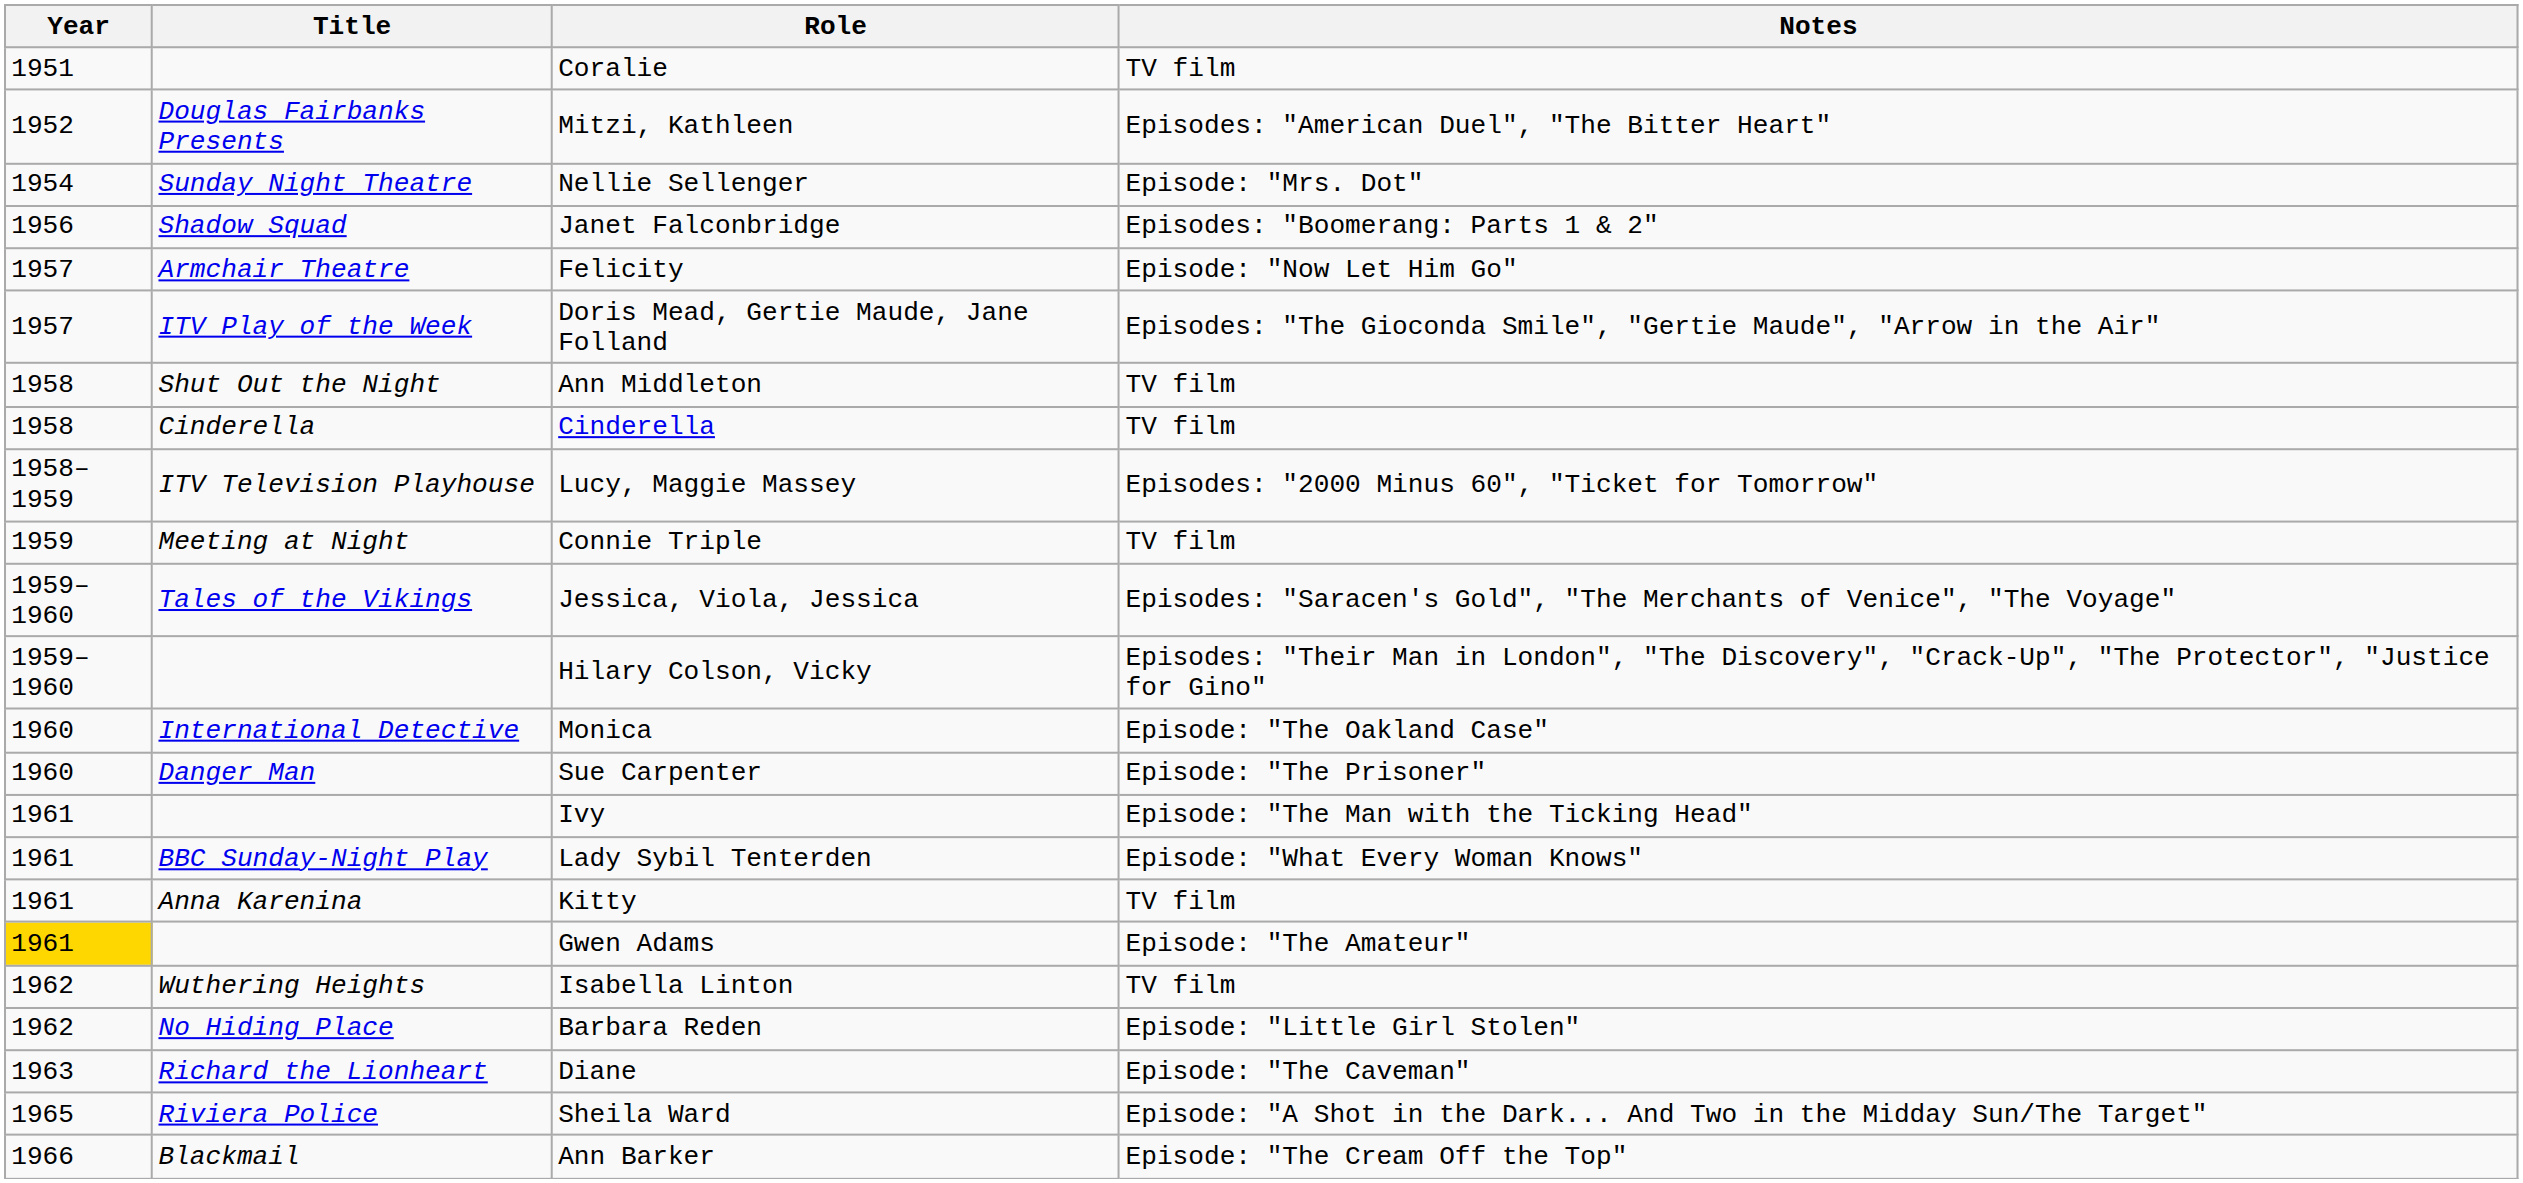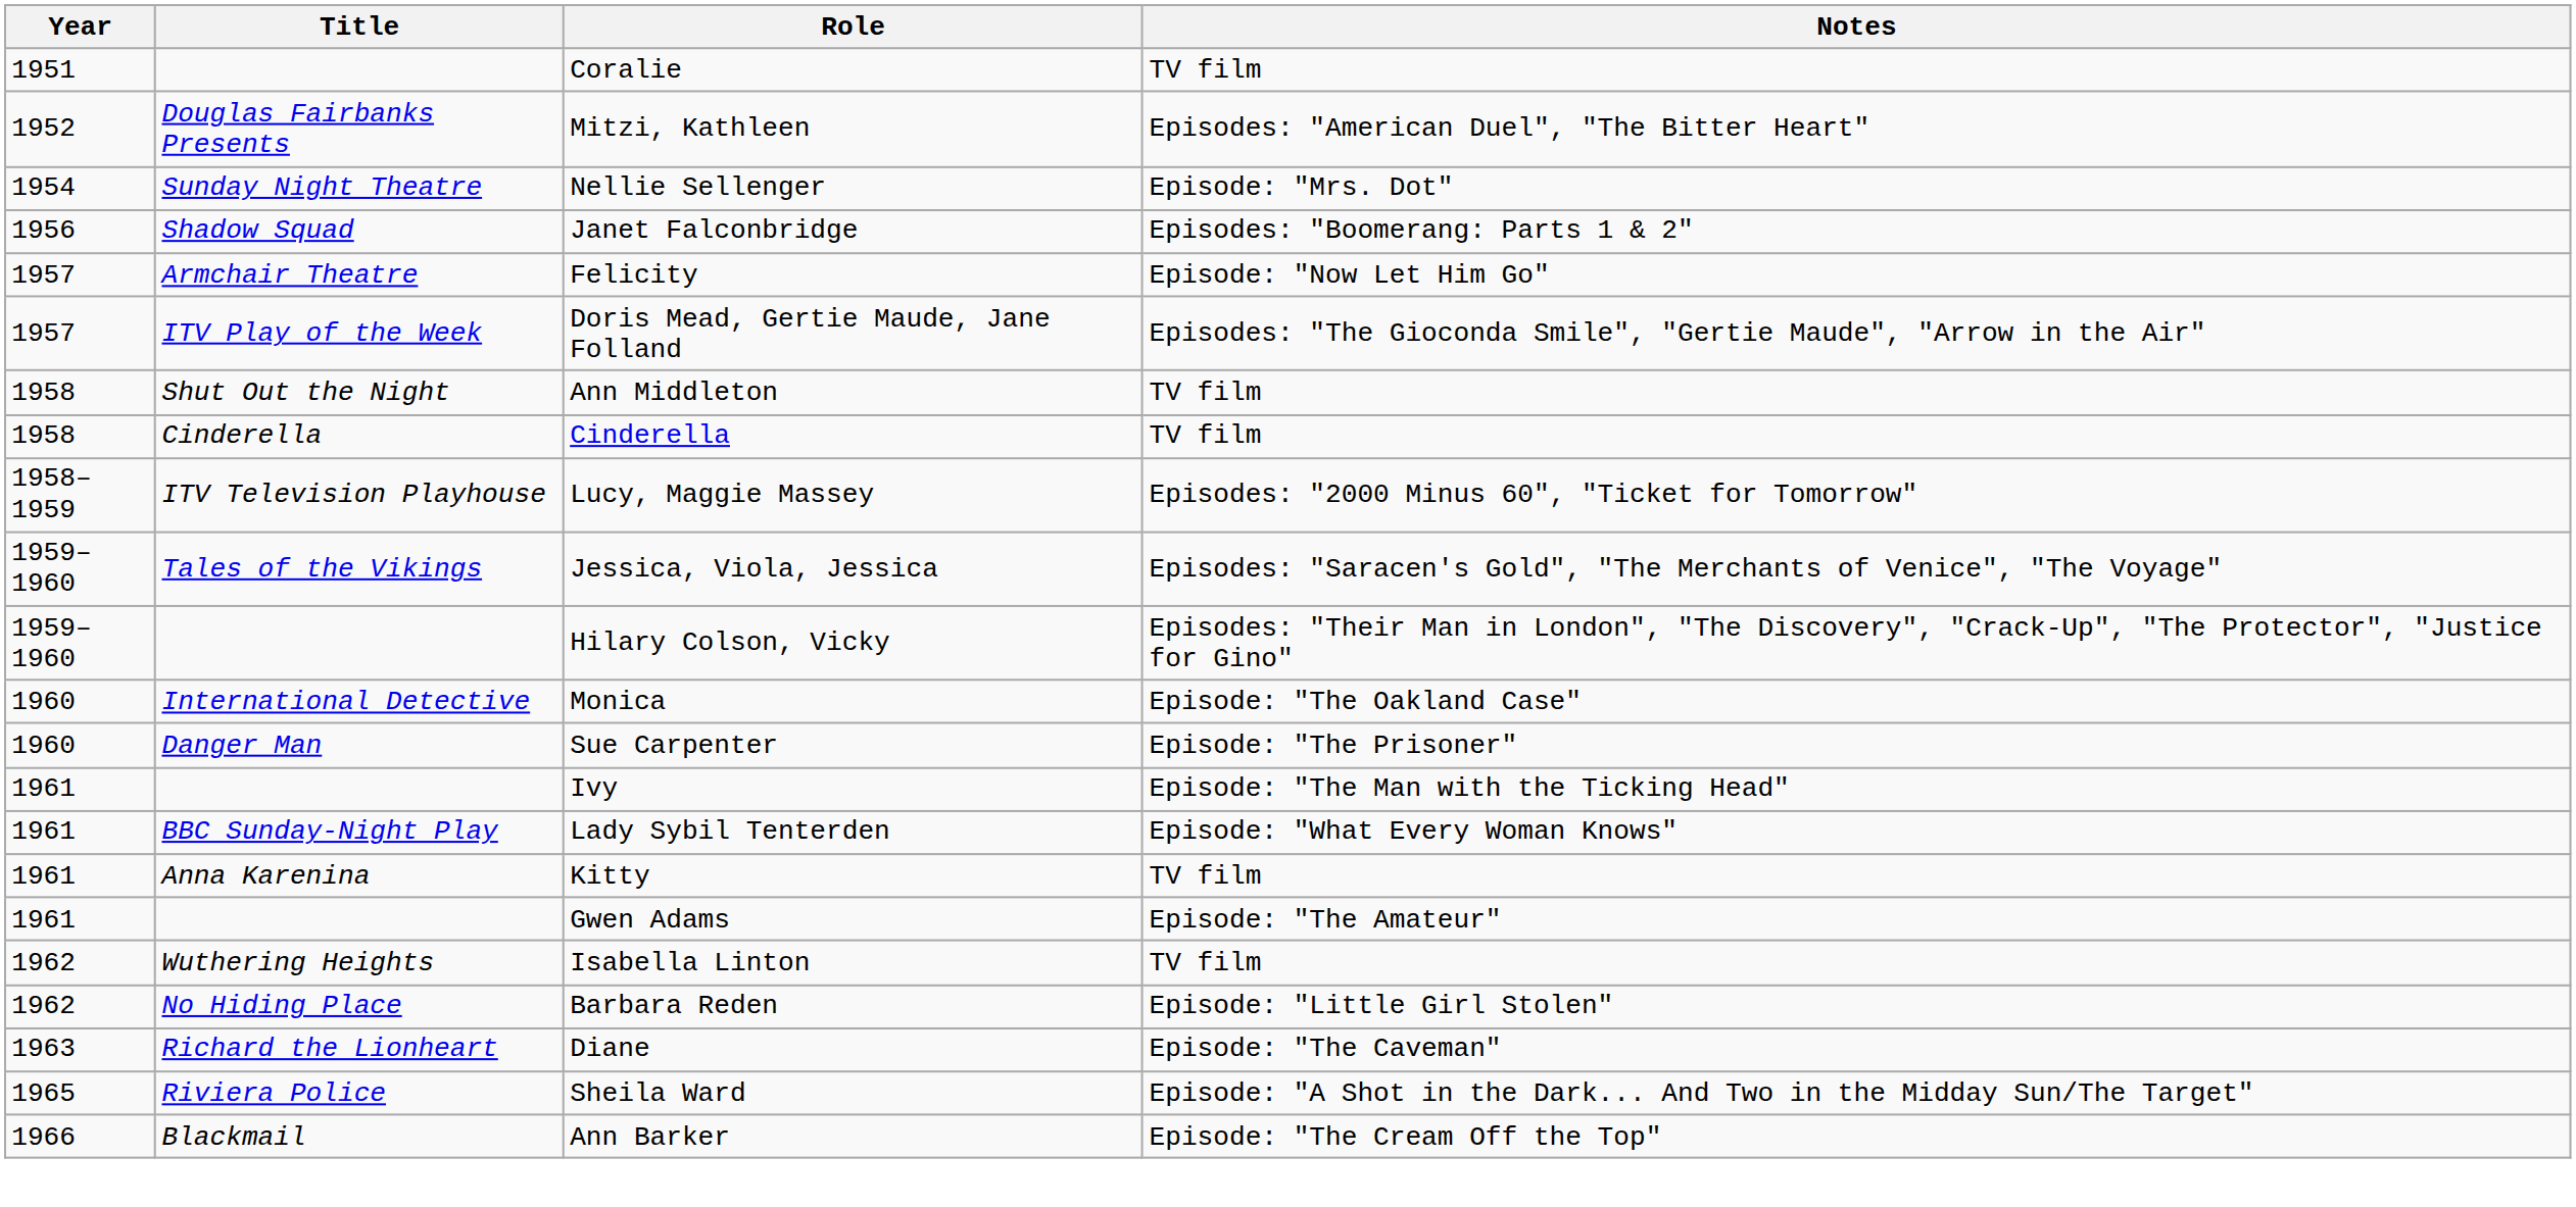- row: 1959 | Meeting at Night | Connie Triple | TV film
Gwen Adams | Year: gold background -> no background
